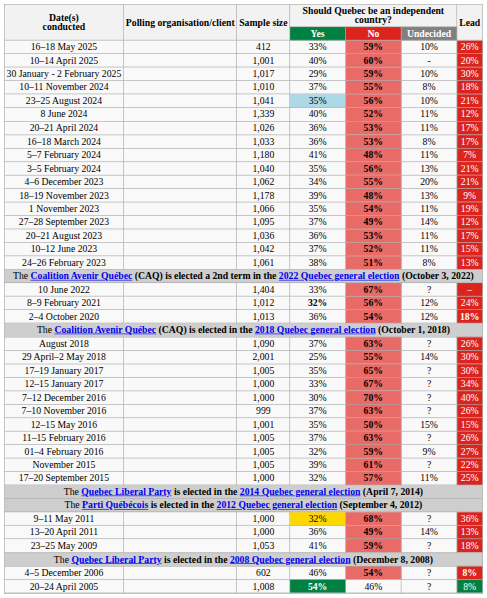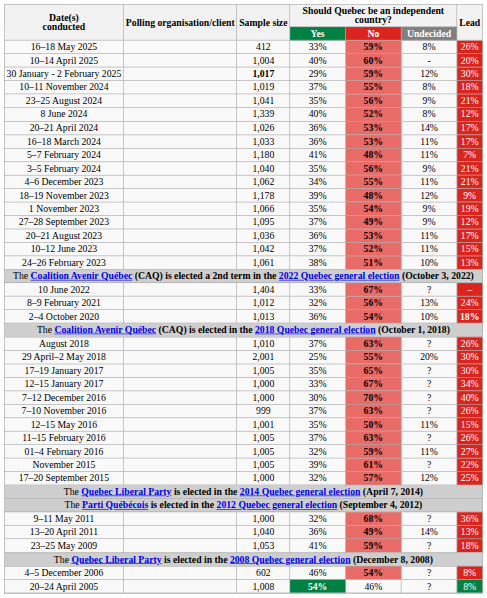16–18 May 2025 | Should Quebec be an independent country? / Undecided: 10% -> 8%
10–14 April 2025 | Sample size: 1,001 -> 1,004
30 January - 2 February 2025 | Sample size: normal -> bold
30 January - 2 February 2025 | Should Quebec be an independent country? / Undecided: 10% -> 12%
10–11 November 2024 | Sample size: 1,010 -> 1,019
23–25 August 2024 | Should Quebec be an independent country? / Yes: lightblue background -> no background
23–25 August 2024 | Should Quebec be an independent country? / Undecided: 10% -> 9%
8 June 2024 | Should Quebec be an independent country? / Undecided: 11% -> 8%
20–21 April 2024 | Should Quebec be an independent country? / Undecided: 11% -> 14%
16–18 March 2024 | Should Quebec be an independent country? / Undecided: 8% -> 11%
3–5 February 2024 | Should Quebec be an independent country? / Undecided: 13% -> 9%
4–6 December 2023 | Should Quebec be an independent country? / Undecided: 20% -> 11%
18–19 November 2023 | Should Quebec be an independent country? / Undecided: 13% -> 12%
1 November 2023 | Should Quebec be an independent country? / Undecided: 11% -> 9%
27–28 September 2023 | Should Quebec be an independent country? / Undecided: 14% -> 9%
24–26 February 2023 | Should Quebec be an independent country? / Undecided: 8% -> 10%
8–9 February 2021 | Should Quebec be an independent country? / Yes: bold -> normal
8–9 February 2021 | Should Quebec be an independent country? / Undecided: 12% -> 13%
2–4 October 2020 | Should Quebec be an independent country? / Undecided: 12% -> 10%
August 2018 | Sample size: 1,090 -> 1,010
29 April–2 May 2018 | Should Quebec be an independent country? / Undecided: 14% -> 20%
12–15 May 2016 | Should Quebec be an independent country? / Undecided: 15% -> 11%
01–4 February 2016 | Should Quebec be an independent country? / Undecided: 9% -> 11%
17–20 September 2015 | Should Quebec be an independent country? / Undecided: 11% -> 12%
9–11 May 2011 | Should Quebec be an independent country? / Yes: gold background -> no background
13–20 April 2011 | Sample size: 1,000 -> 1,040
4–5 December 2006 | Lead: bold -> normal
